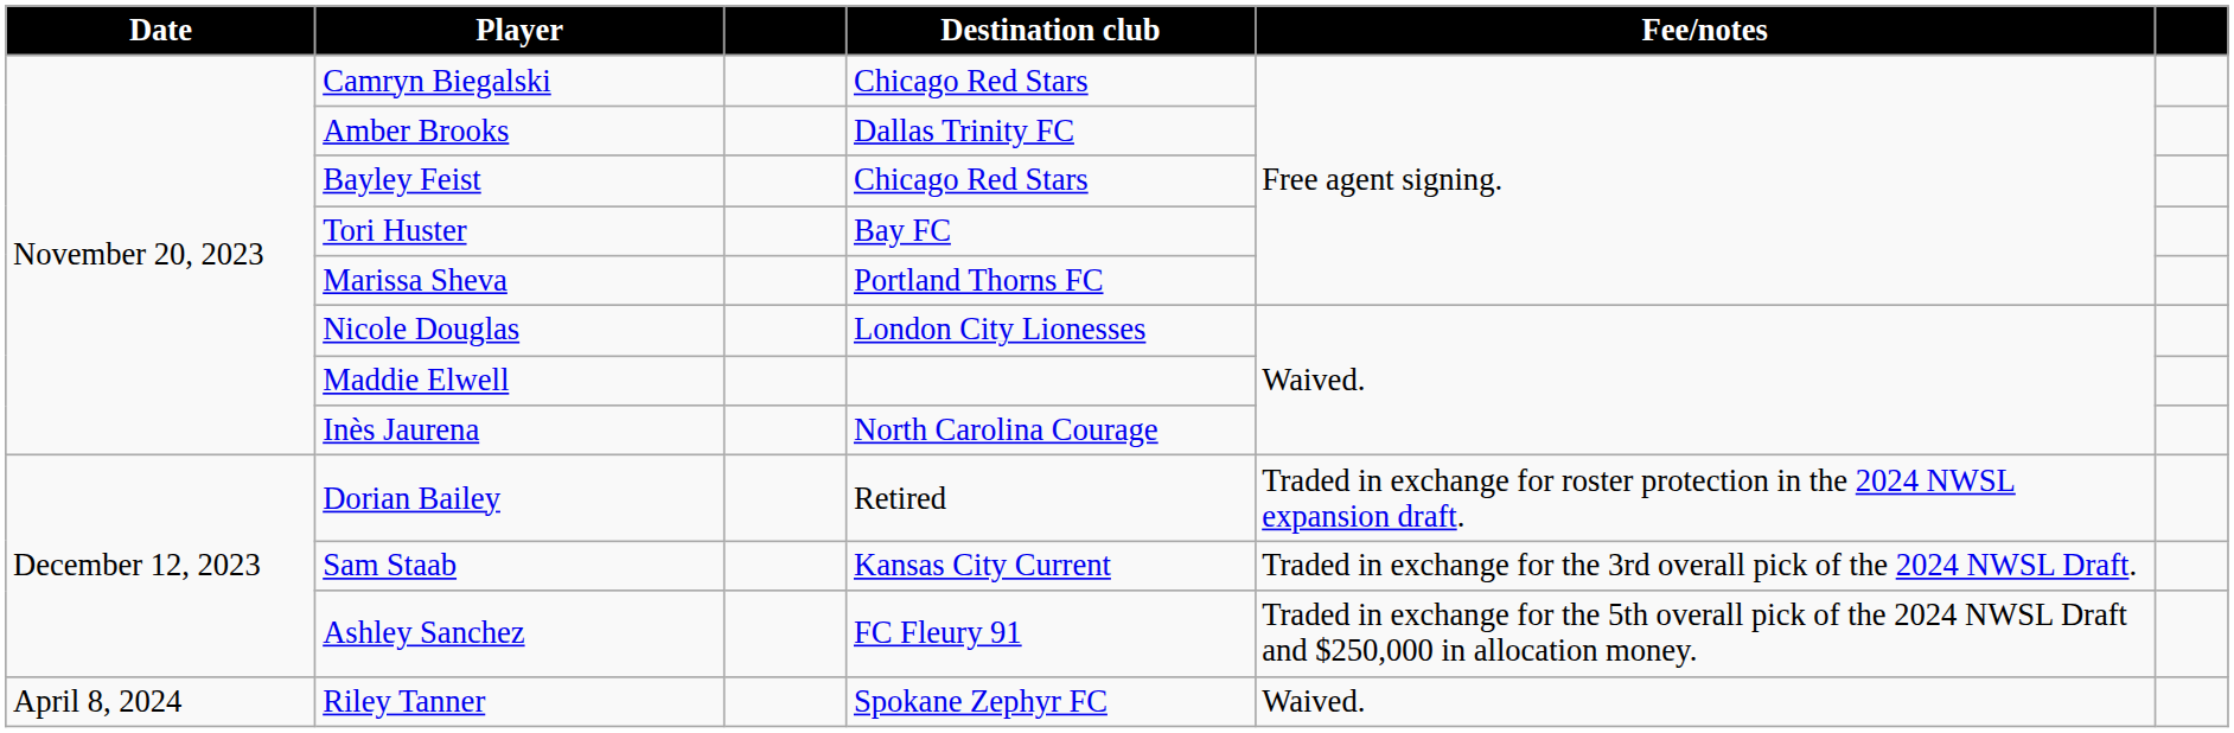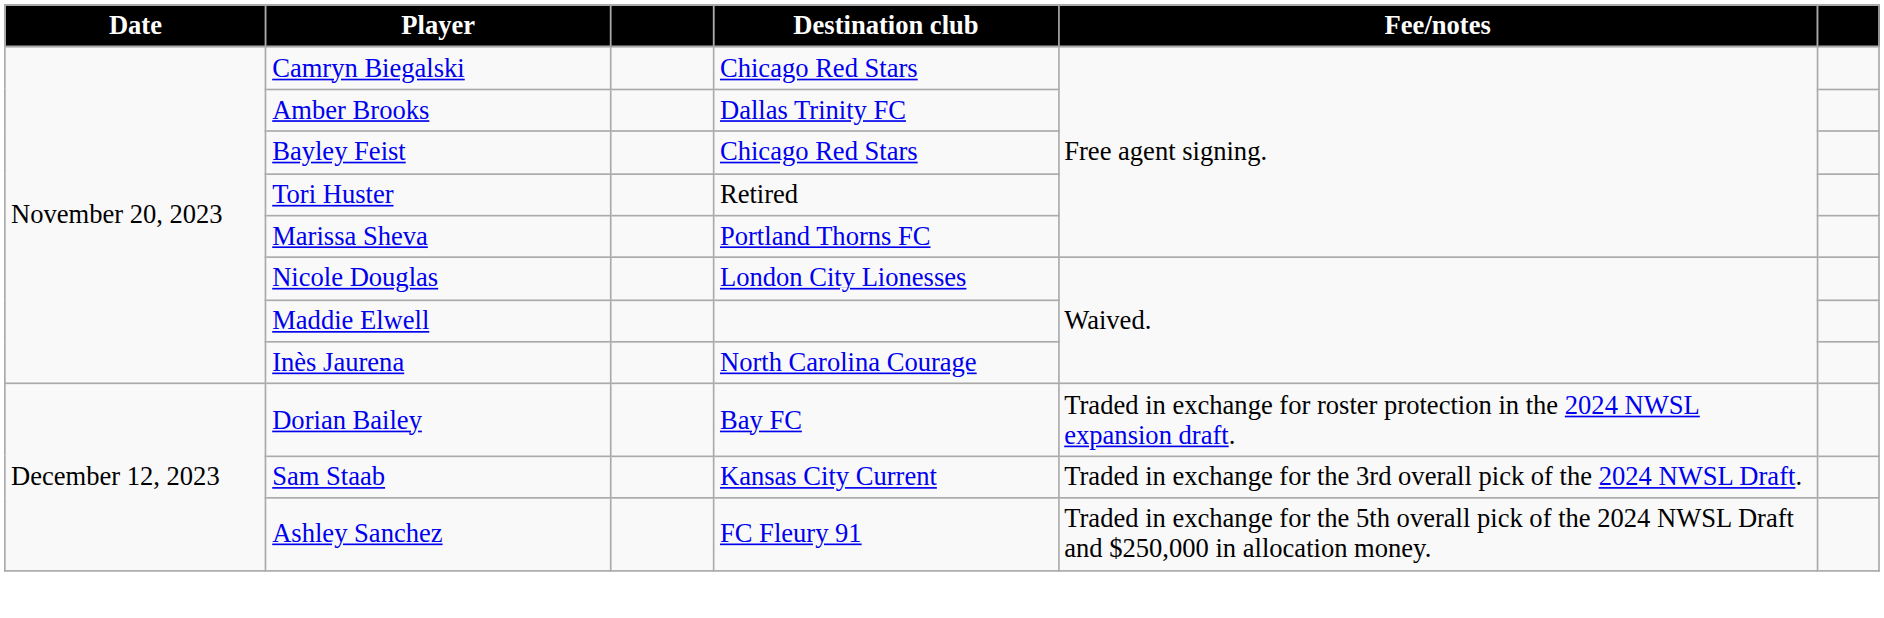Tori Huster | Destination club: Bay FC -> Retired
Dorian Bailey | Destination club: Retired -> Bay FC
- row: April 8, 2024 | Riley Tanner | Spokane Zephyr FC | Waived.
